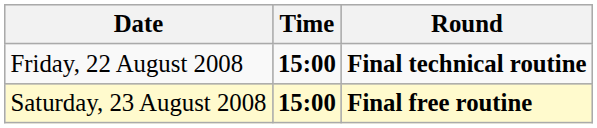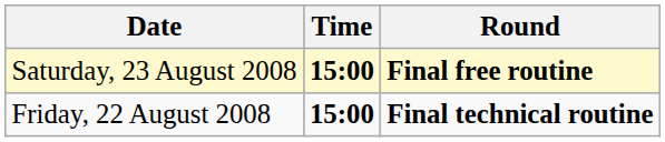rows swapped: Friday, 22 August 2008 <-> Saturday, 23 August 2008
